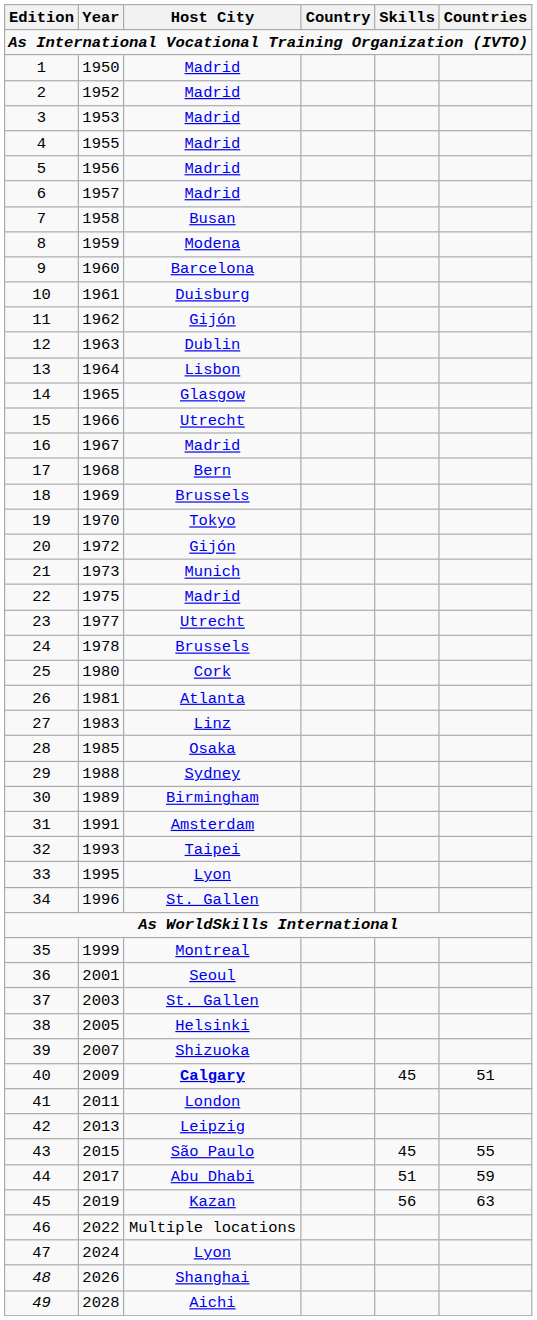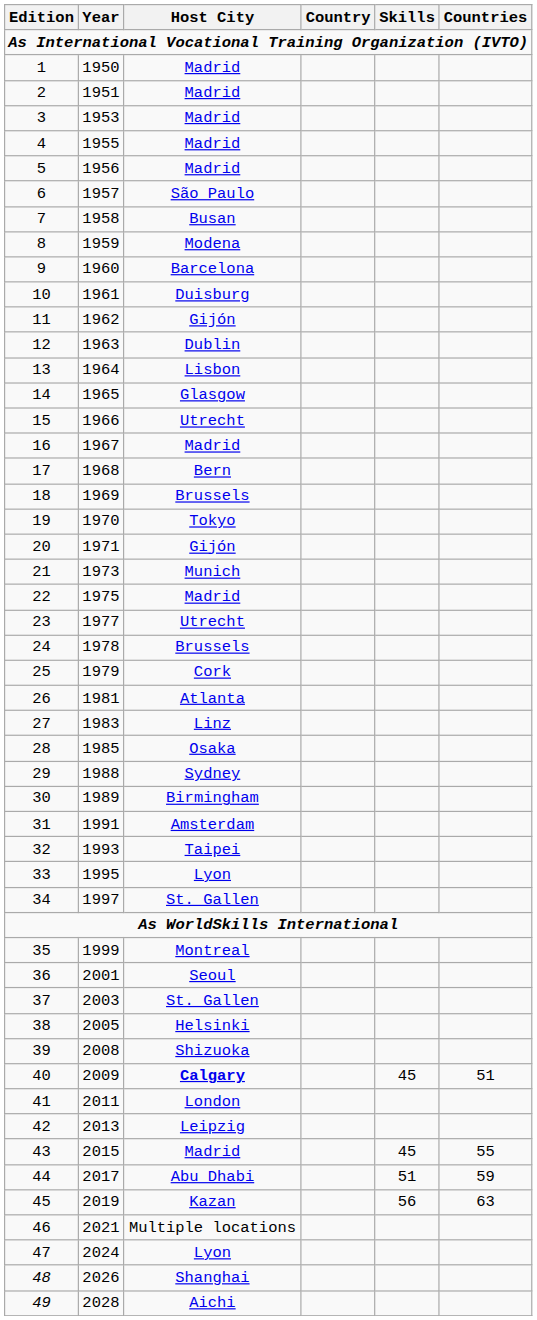2 | Year: 1952 -> 1951
6 | Host City: Madrid -> São Paulo
20 | Year: 1972 -> 1971
25 | Year: 1980 -> 1979
34 | Year: 1996 -> 1997
39 | Year: 2007 -> 2008
43 | Host City: São Paulo -> Madrid
46 | Year: 2022 -> 2021
